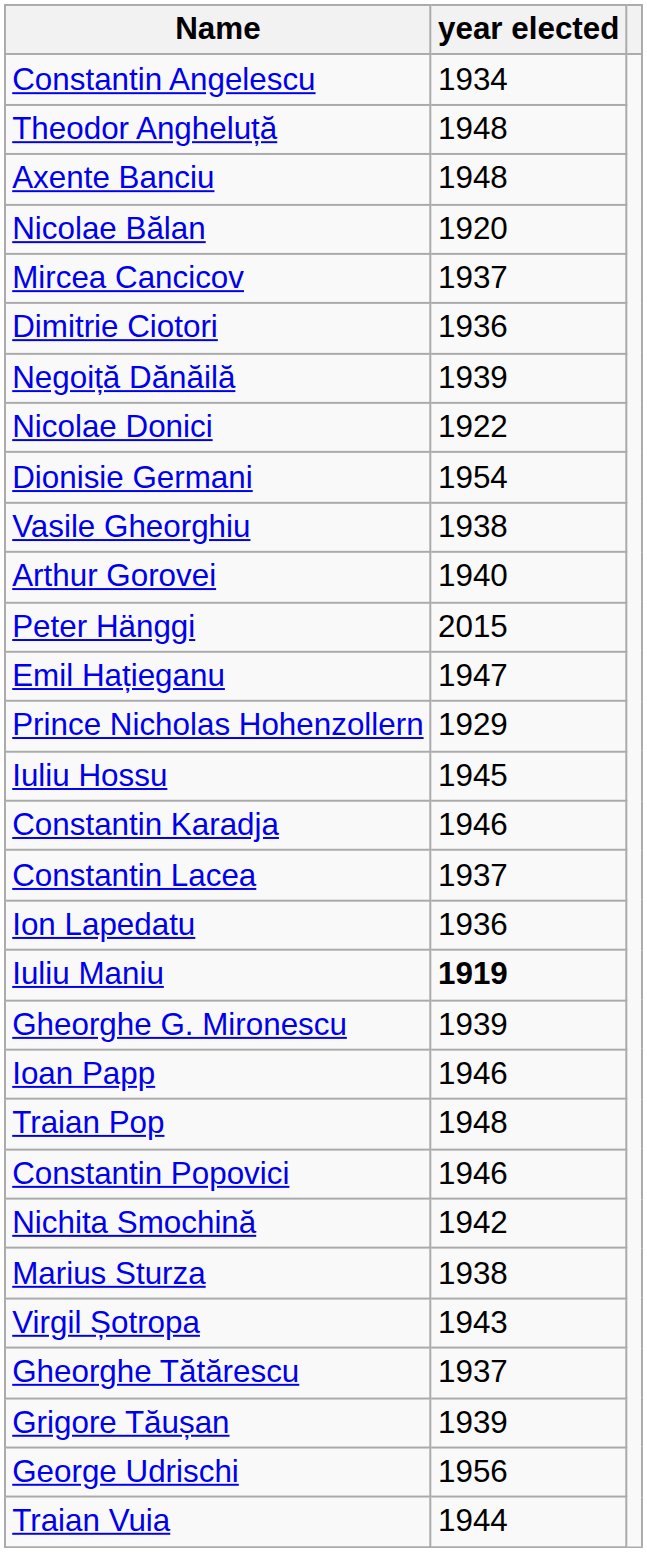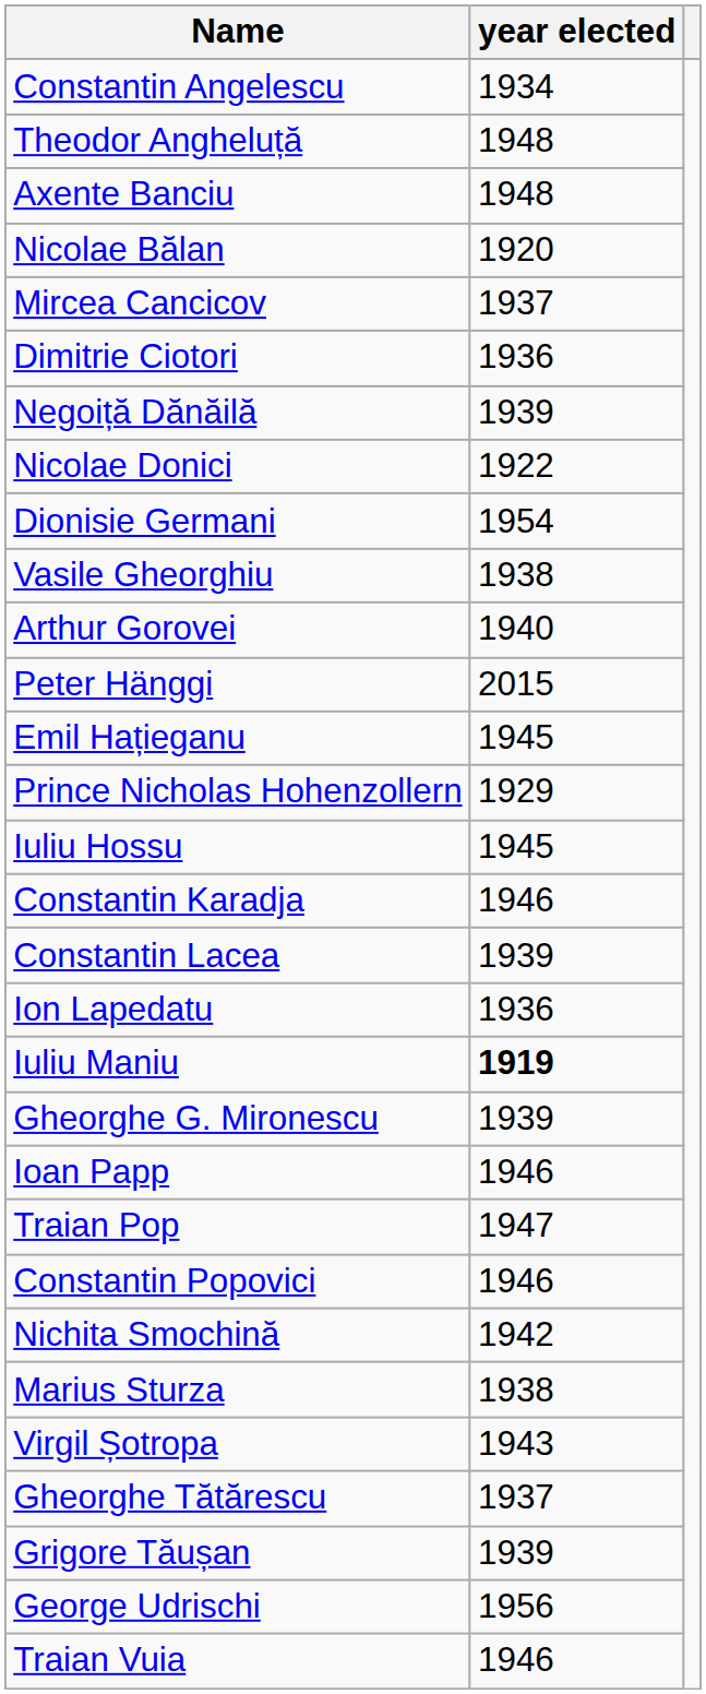Emil Hațieganu | year elected: 1947 -> 1945
Constantin Lacea | year elected: 1937 -> 1939
Traian Pop | year elected: 1948 -> 1947
Traian Vuia | year elected: 1944 -> 1946
